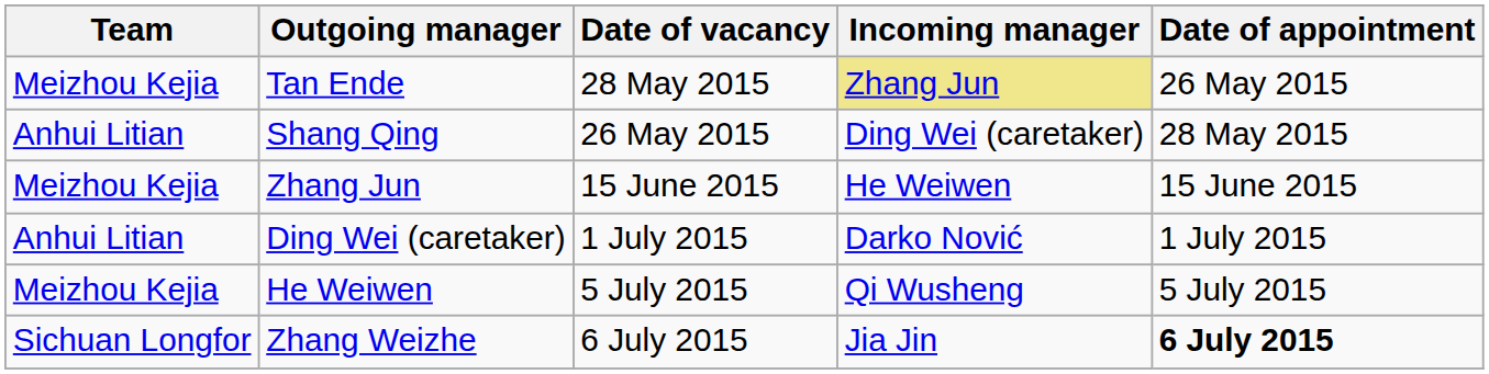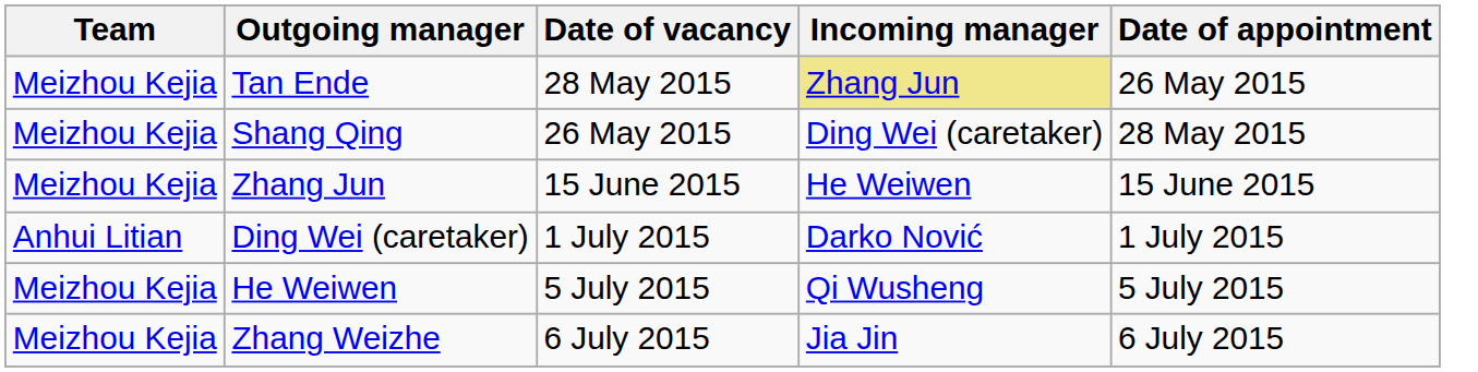Shang Qing | Team: Anhui Litian -> Meizhou Kejia
Zhang Weizhe | Team: Sichuan Longfor -> Meizhou Kejia
Zhang Weizhe | Date of appointment: bold -> normal
